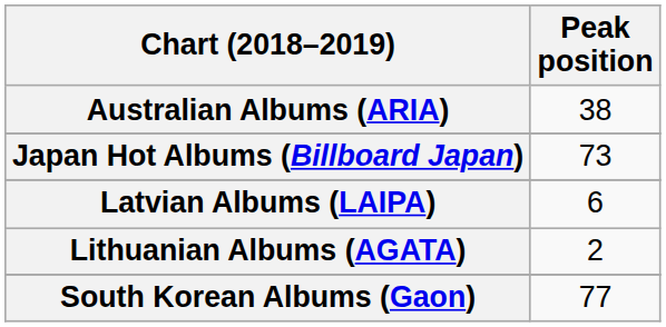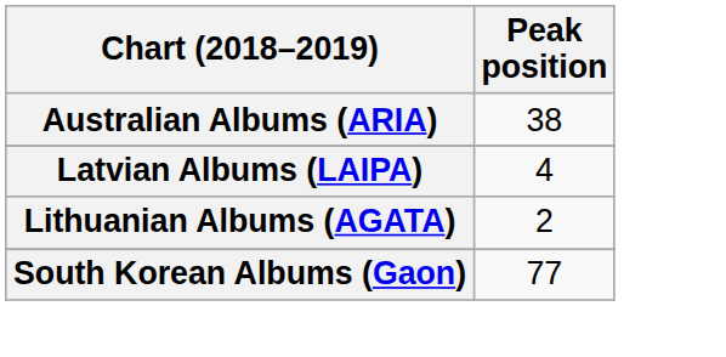- row: Japan Hot Albums (Billboard Japan) | 73
Latvian Albums (LAIPA) | Peak position: 6 -> 4
